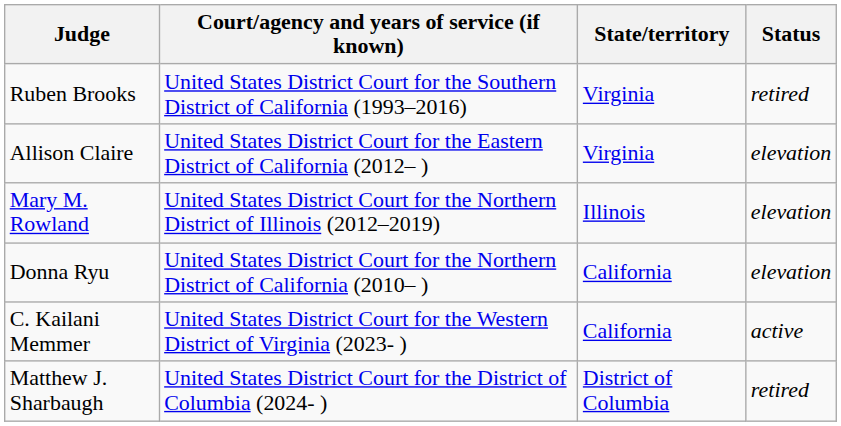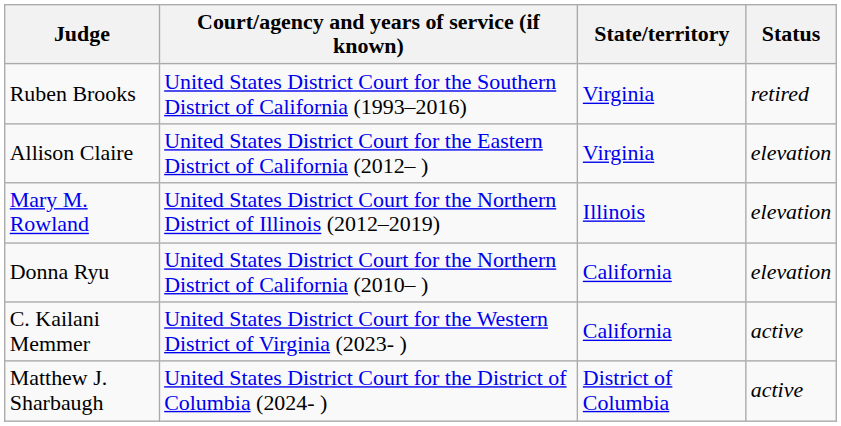Matthew J. Sharbaugh | Status: retired -> active
